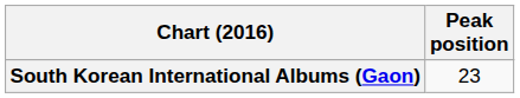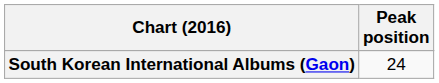South Korean International Albums (Gaon) | Peak position: 23 -> 24
